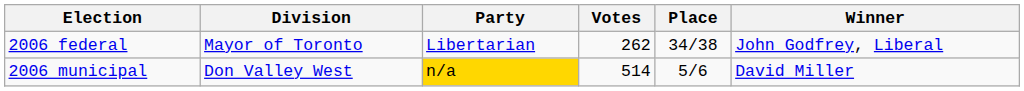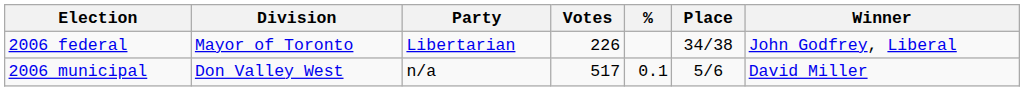+ column: % | 0.1
2006 federal | Votes: 262 -> 226
2006 municipal | Party: gold background -> no background
2006 municipal | Votes: 514 -> 517
